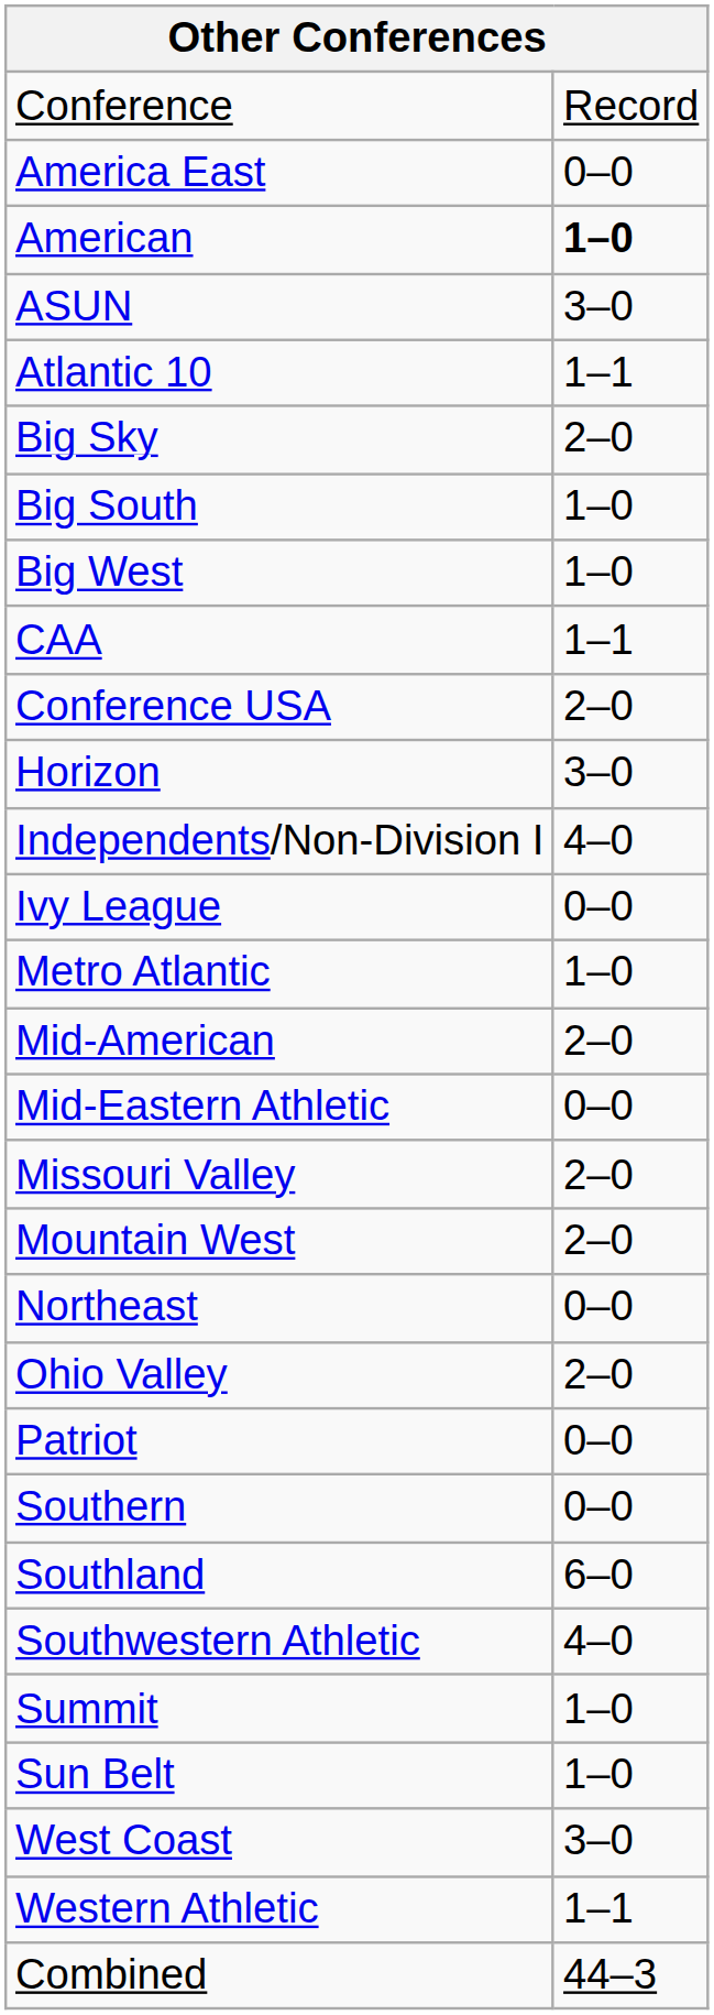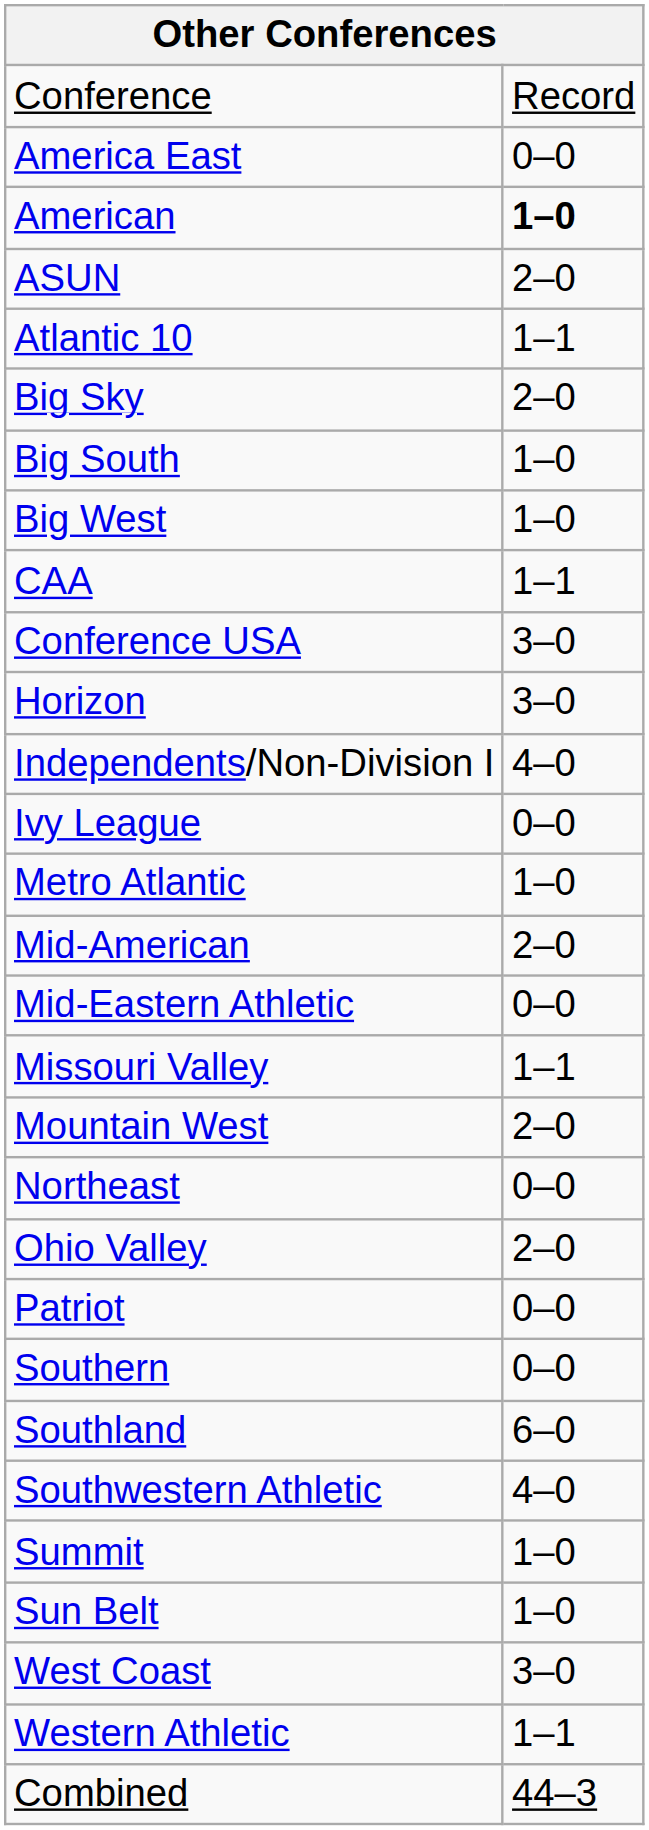ASUN | column 2: 3–0 -> 2–0
Conference USA | column 2: 2–0 -> 3–0
Missouri Valley | column 2: 2–0 -> 1–1
